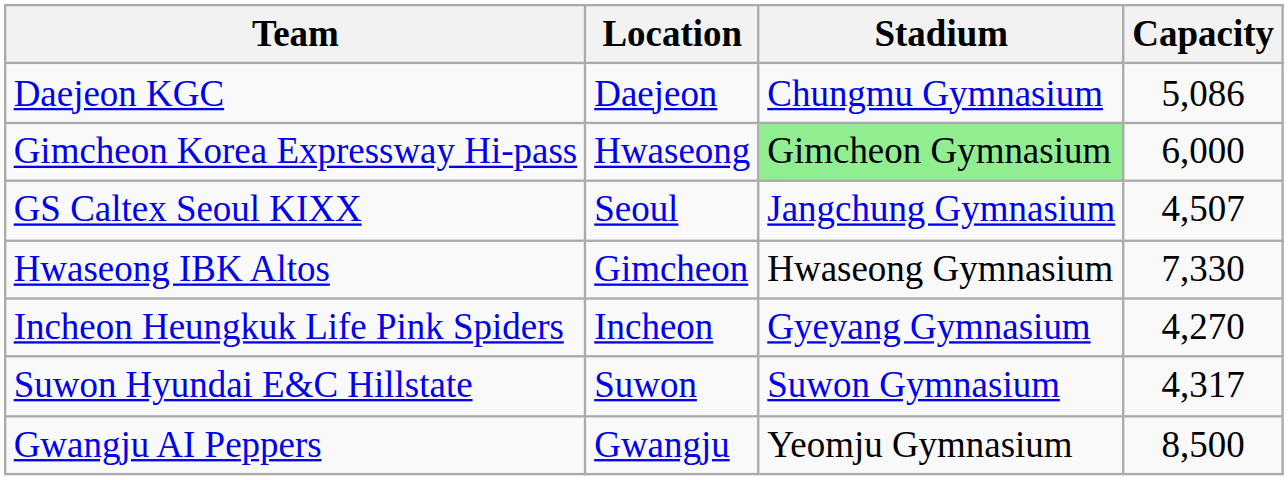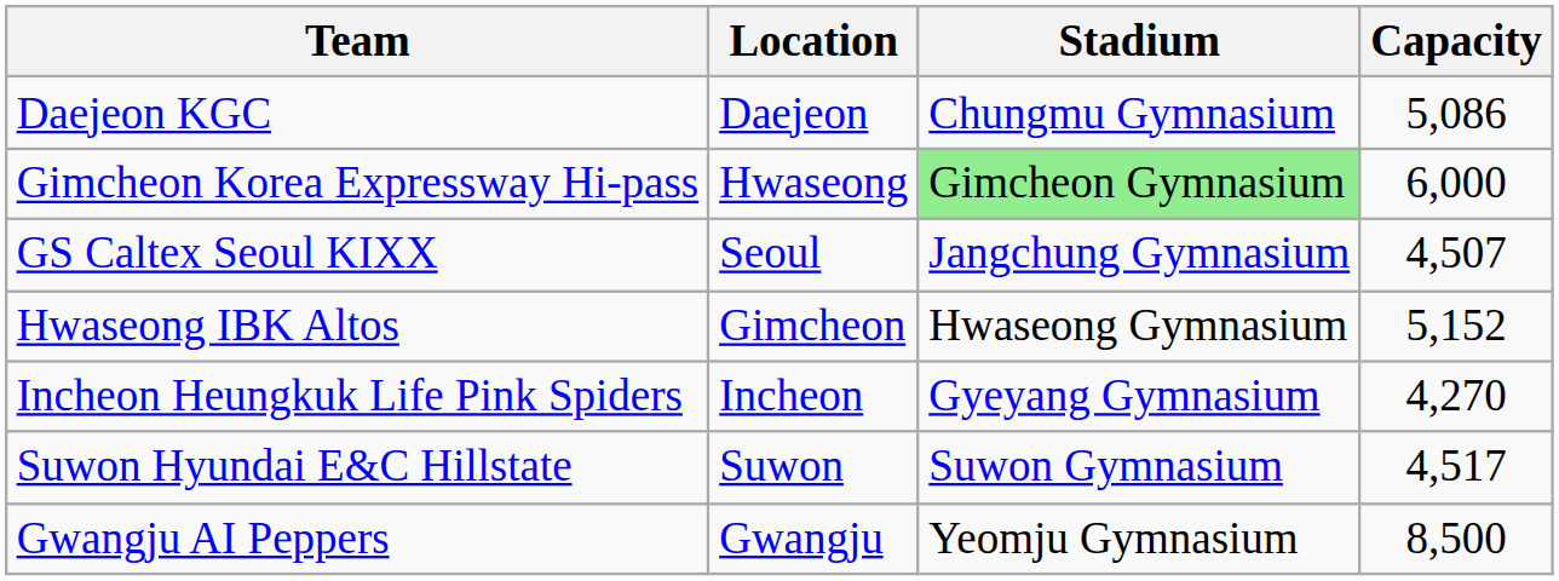Hwaseong IBK Altos | Capacity: 7,330 -> 5,152
Suwon Hyundai E&C Hillstate | Capacity: 4,317 -> 4,517
